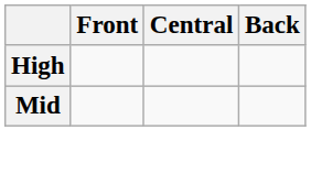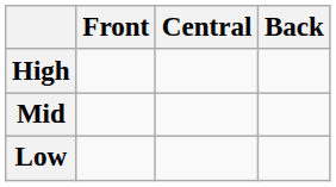+ row: Low
